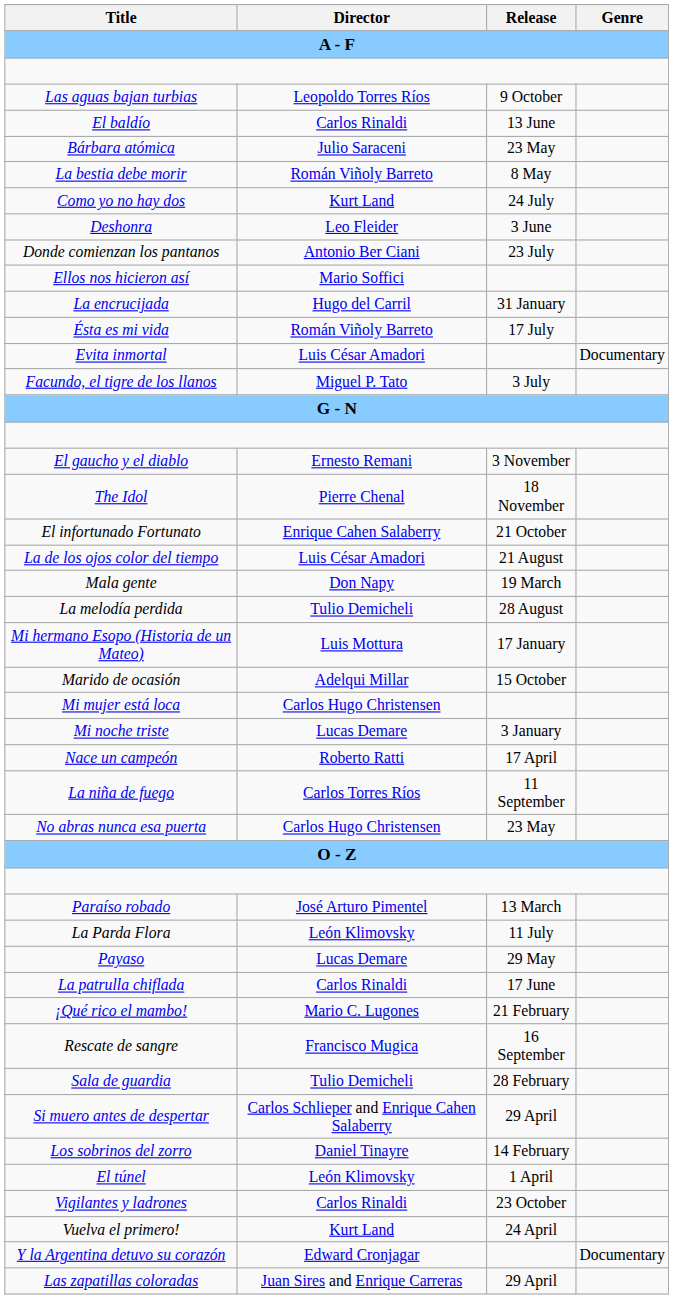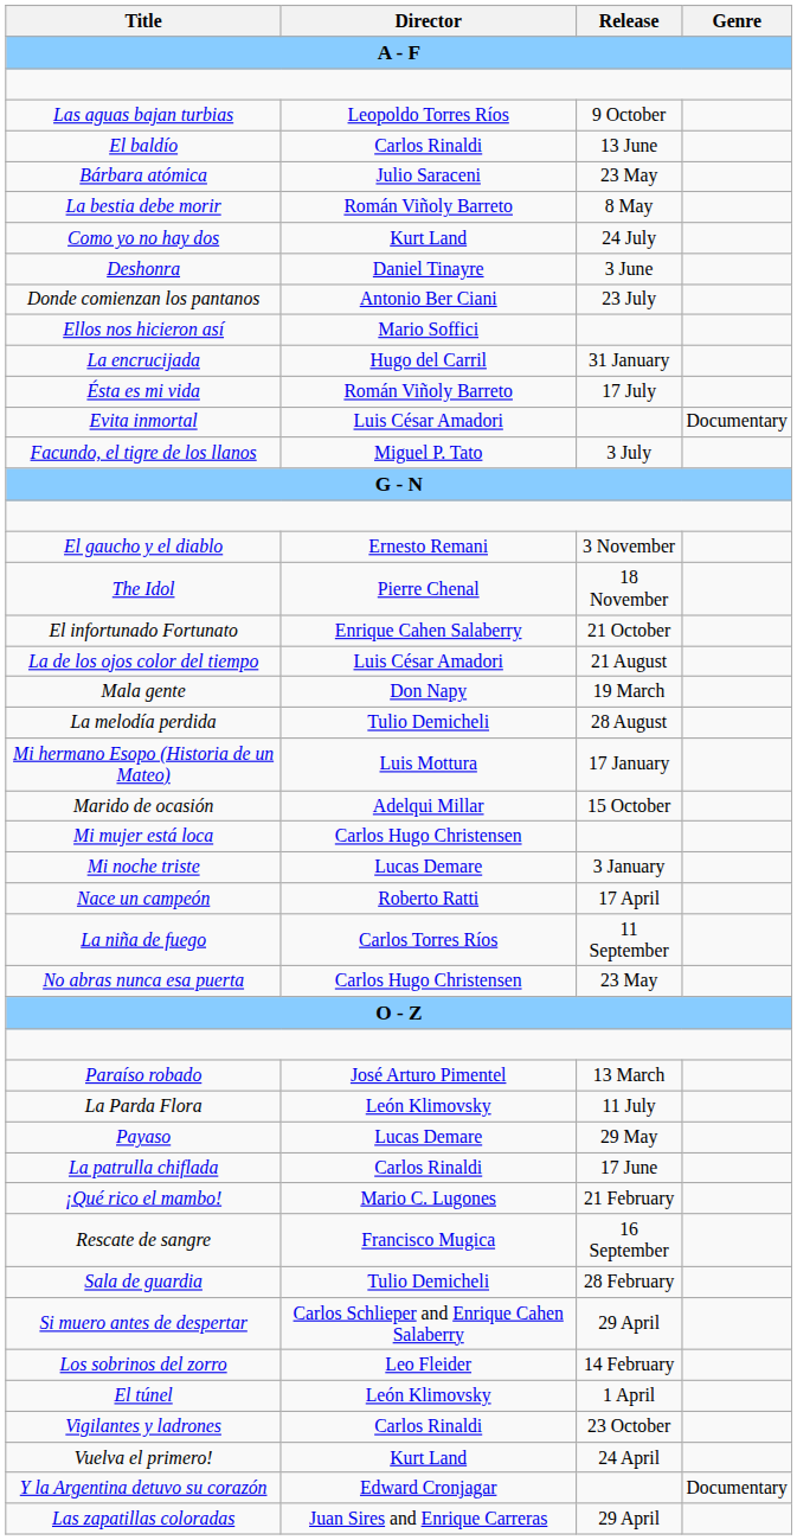Deshonra | Director: Leo Fleider -> Daniel Tinayre
Los sobrinos del zorro | Director: Daniel Tinayre -> Leo Fleider
